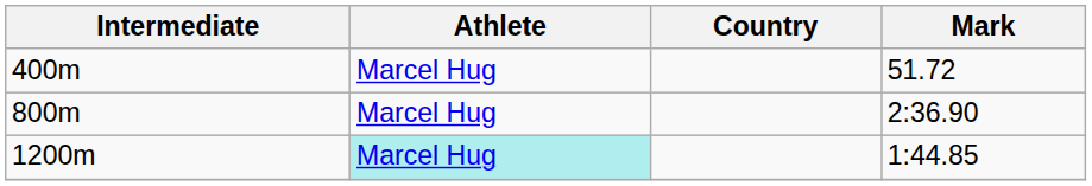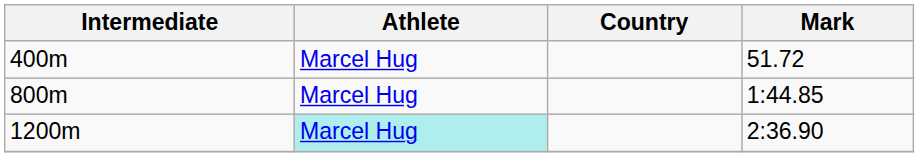800m | Mark: 2:36.90 -> 1:44.85
1200m | Mark: 1:44.85 -> 2:36.90
